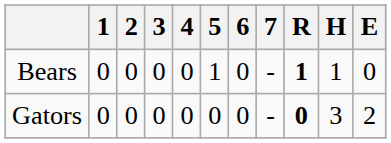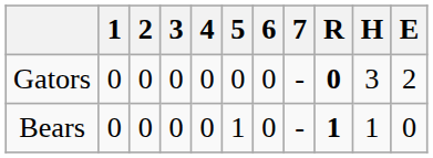rows swapped: Bears <-> Gators
